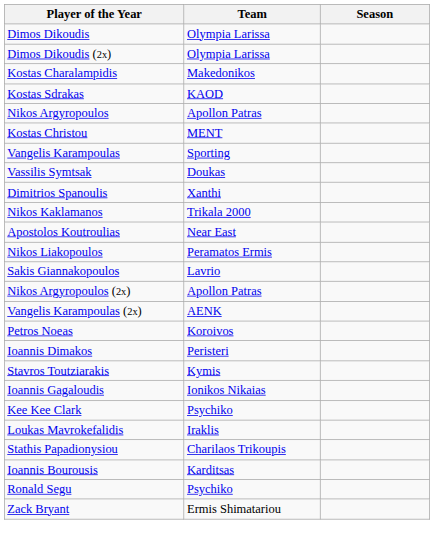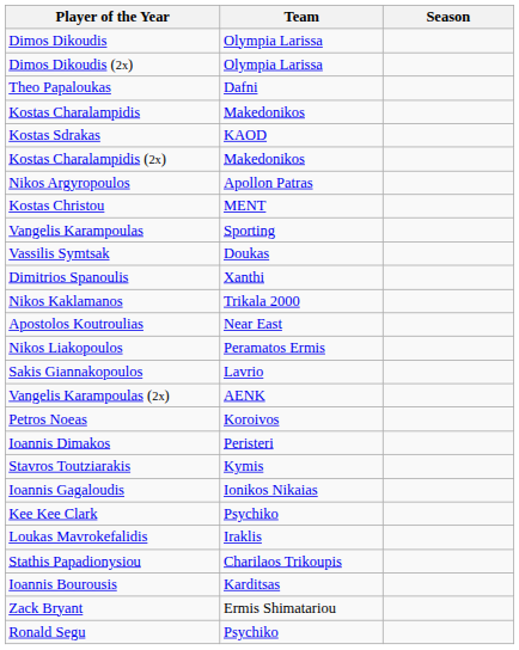+ row: Theo Papaloukas | Dafni
+ row: Kostas Charalampidis (2x) | Makedonikos
- row: Nikos Argyropoulos (2x) | Apollon Patras
rows swapped: Ronald Segu <-> Zack Bryant
